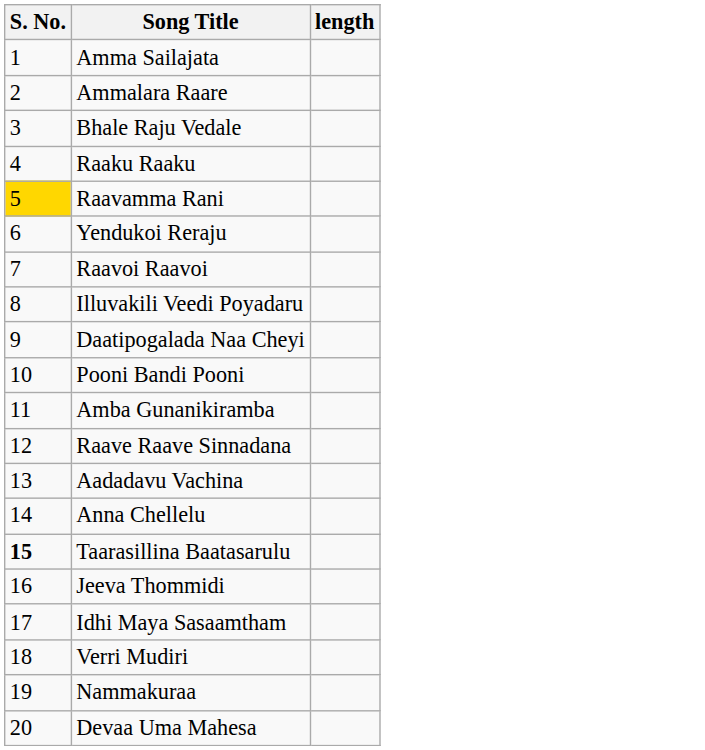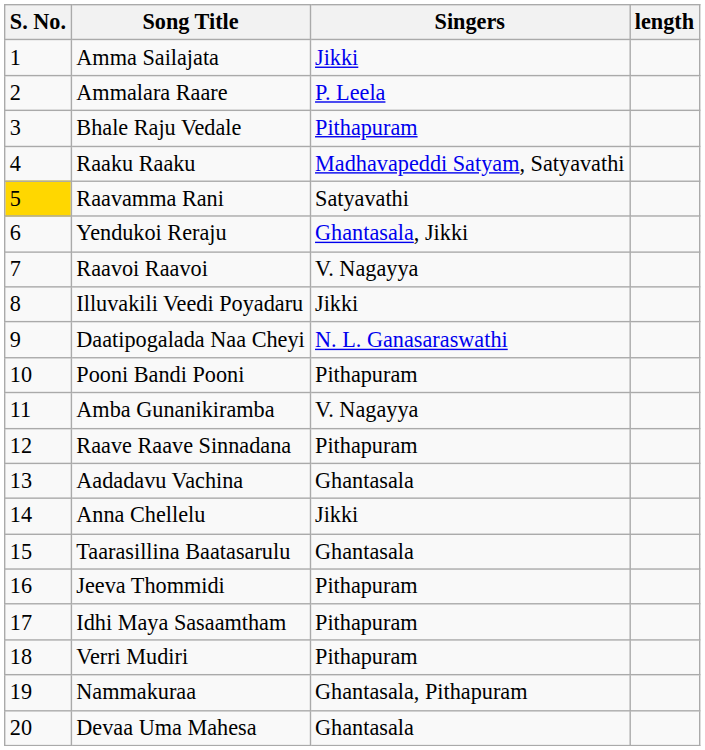+ column: Singers | Jikki | P. Leela | Pithapuram | Madhavapeddi Satyam, Satyavathi | Satyavathi | Ghantasala, Jikki | V. Nagayya | Jikki | N. L. Ganasaraswathi | Pithapuram | V. Nagayya | Pithapuram | Ghantasala | Jikki | Ghantasala | Pithapuram | Pithapuram | Pithapuram | Ghantasala, Pithapuram | Ghantasala
Taarasillina Baatasarulu | S. No.: bold -> normal
